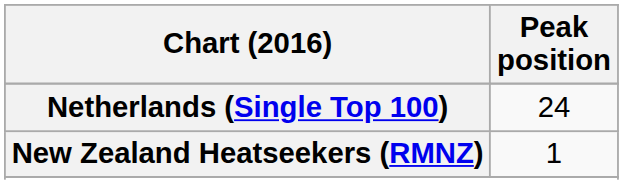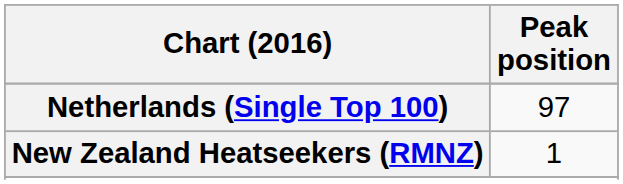Netherlands (Single Top 100) | Peak position: 24 -> 97
